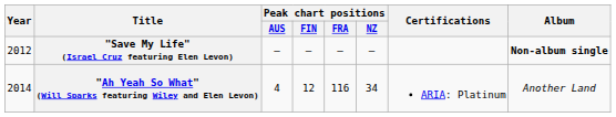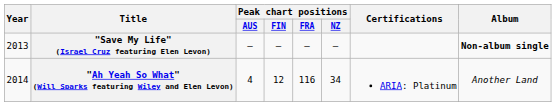"Save My Life" (Israel Cruz featuring Elen Levon) | Year: 2012 -> 2013
